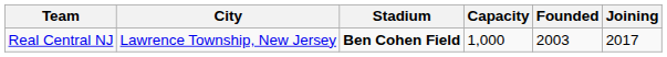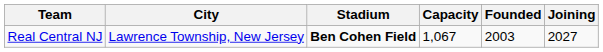Real Central NJ | Capacity: 1,000 -> 1,067
Real Central NJ | Joining: 2017 -> 2027
